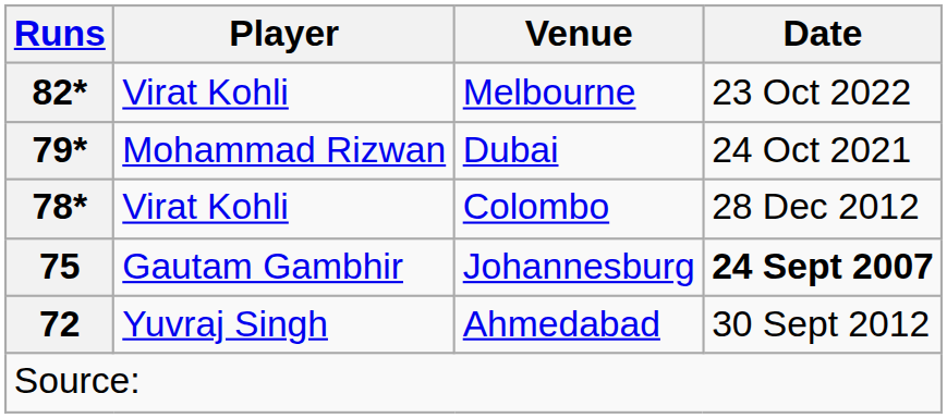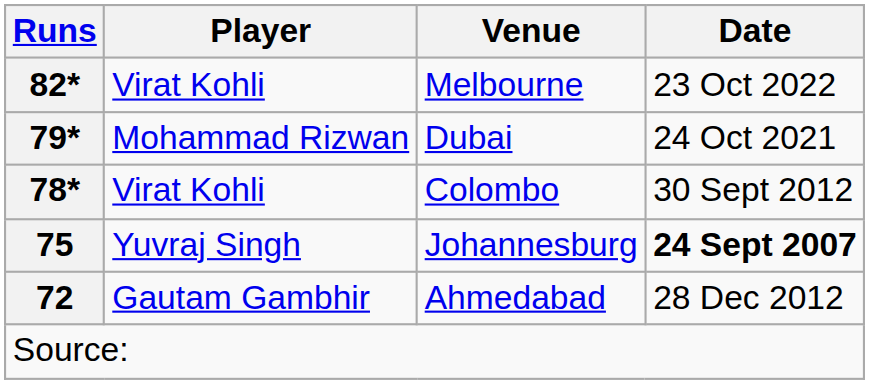Colombo | Date: 28 Dec 2012 -> 30 Sept 2012
Johannesburg | Player: Gautam Gambhir -> Yuvraj Singh
Ahmedabad | Player: Yuvraj Singh -> Gautam Gambhir
Ahmedabad | Date: 30 Sept 2012 -> 28 Dec 2012
